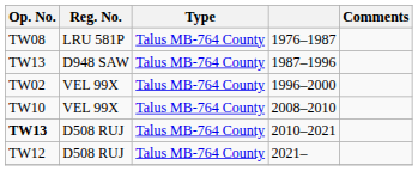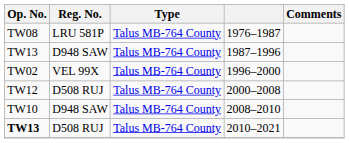+ row: TW12 | D508 RUJ | Talus MB-764 County | 2000–2008
2008–2010 | Reg. No.: VEL 99X -> D948 SAW
- row: TW12 | D508 RUJ | Talus MB-764 County | 2021–
